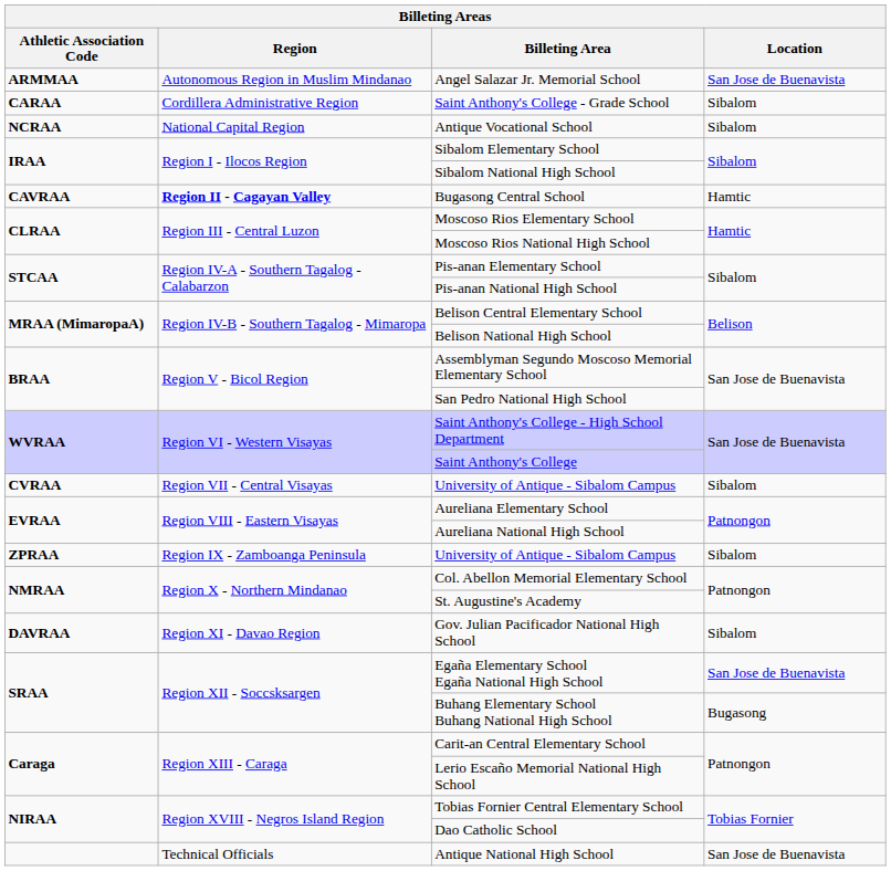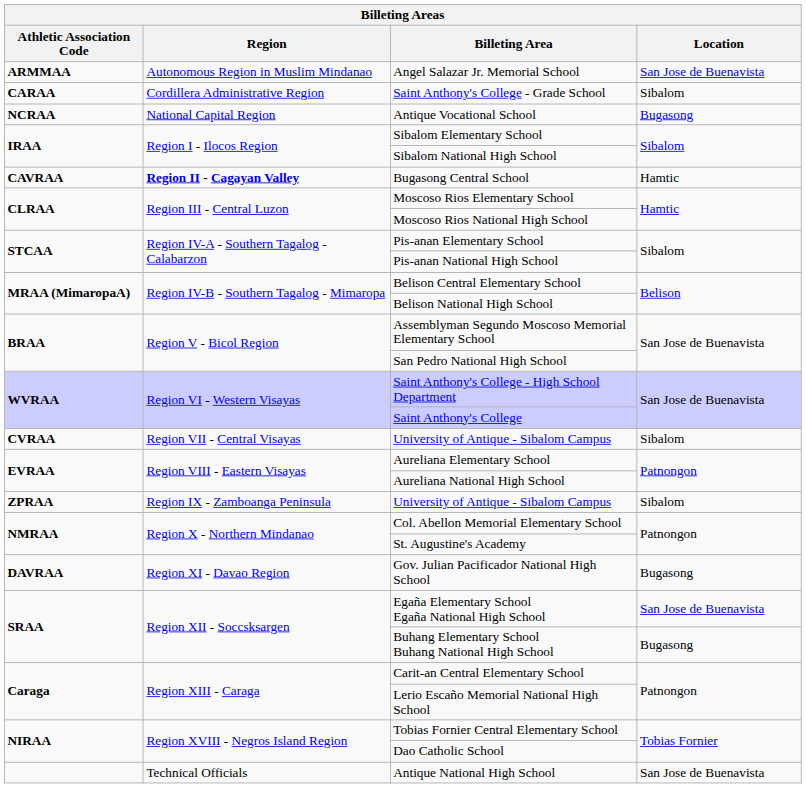Antique Vocational School | Location: Sibalom -> Bugasong
Gov. Julian Pacificador National High School | Location: Sibalom -> Bugasong
